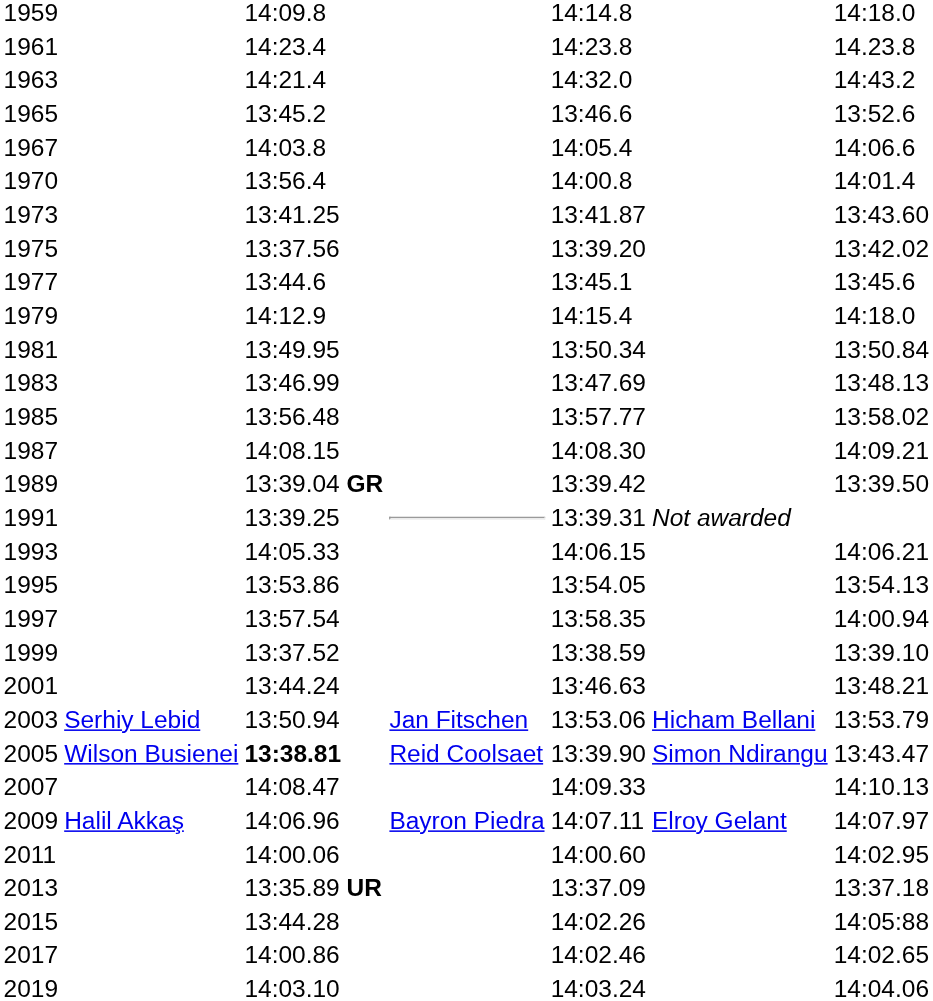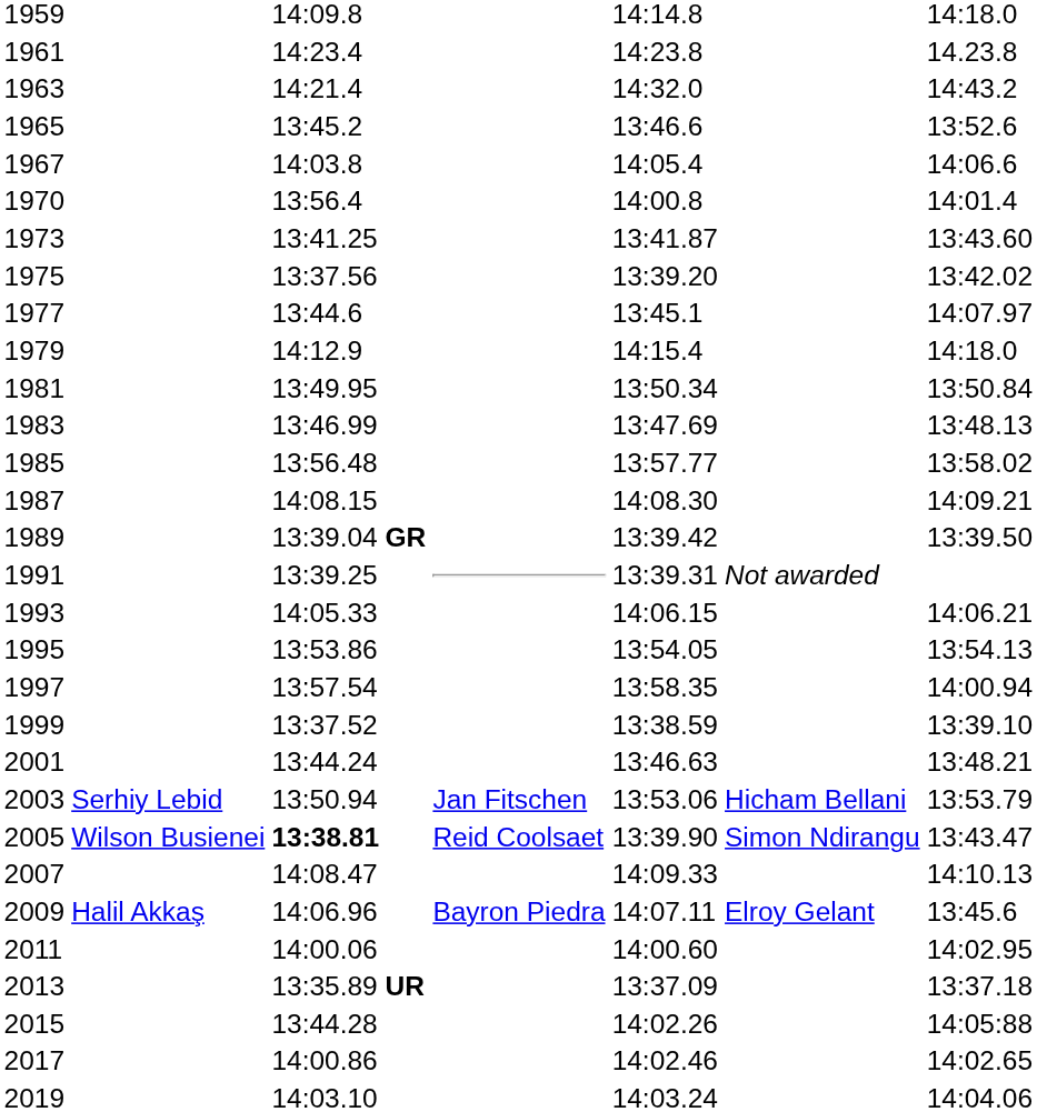1977 | column 7: 13:45.6 -> 14:07.97
2009 | column 7: 14:07.97 -> 13:45.6
